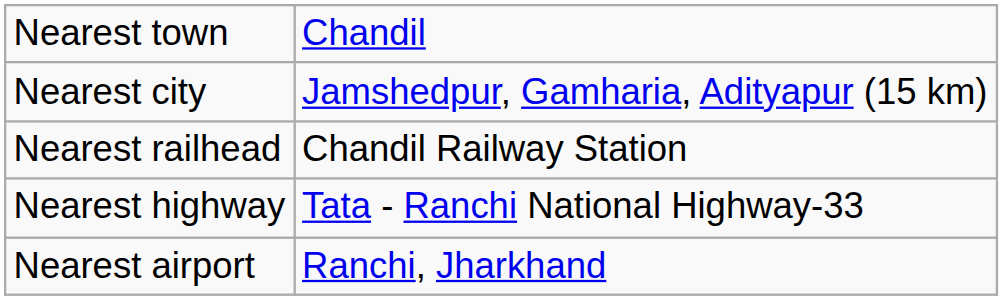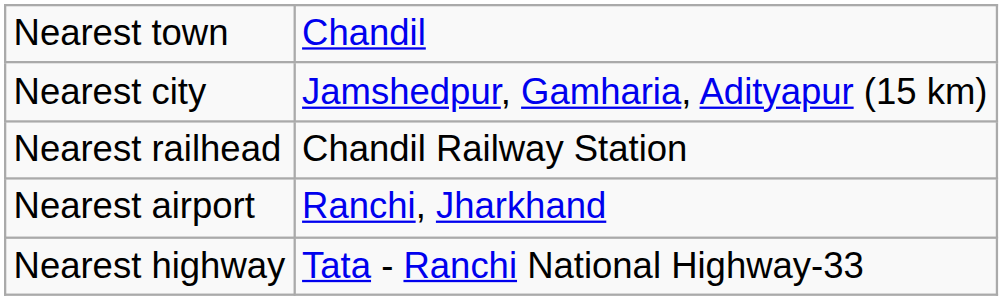rows swapped: Nearest airport <-> Nearest highway
